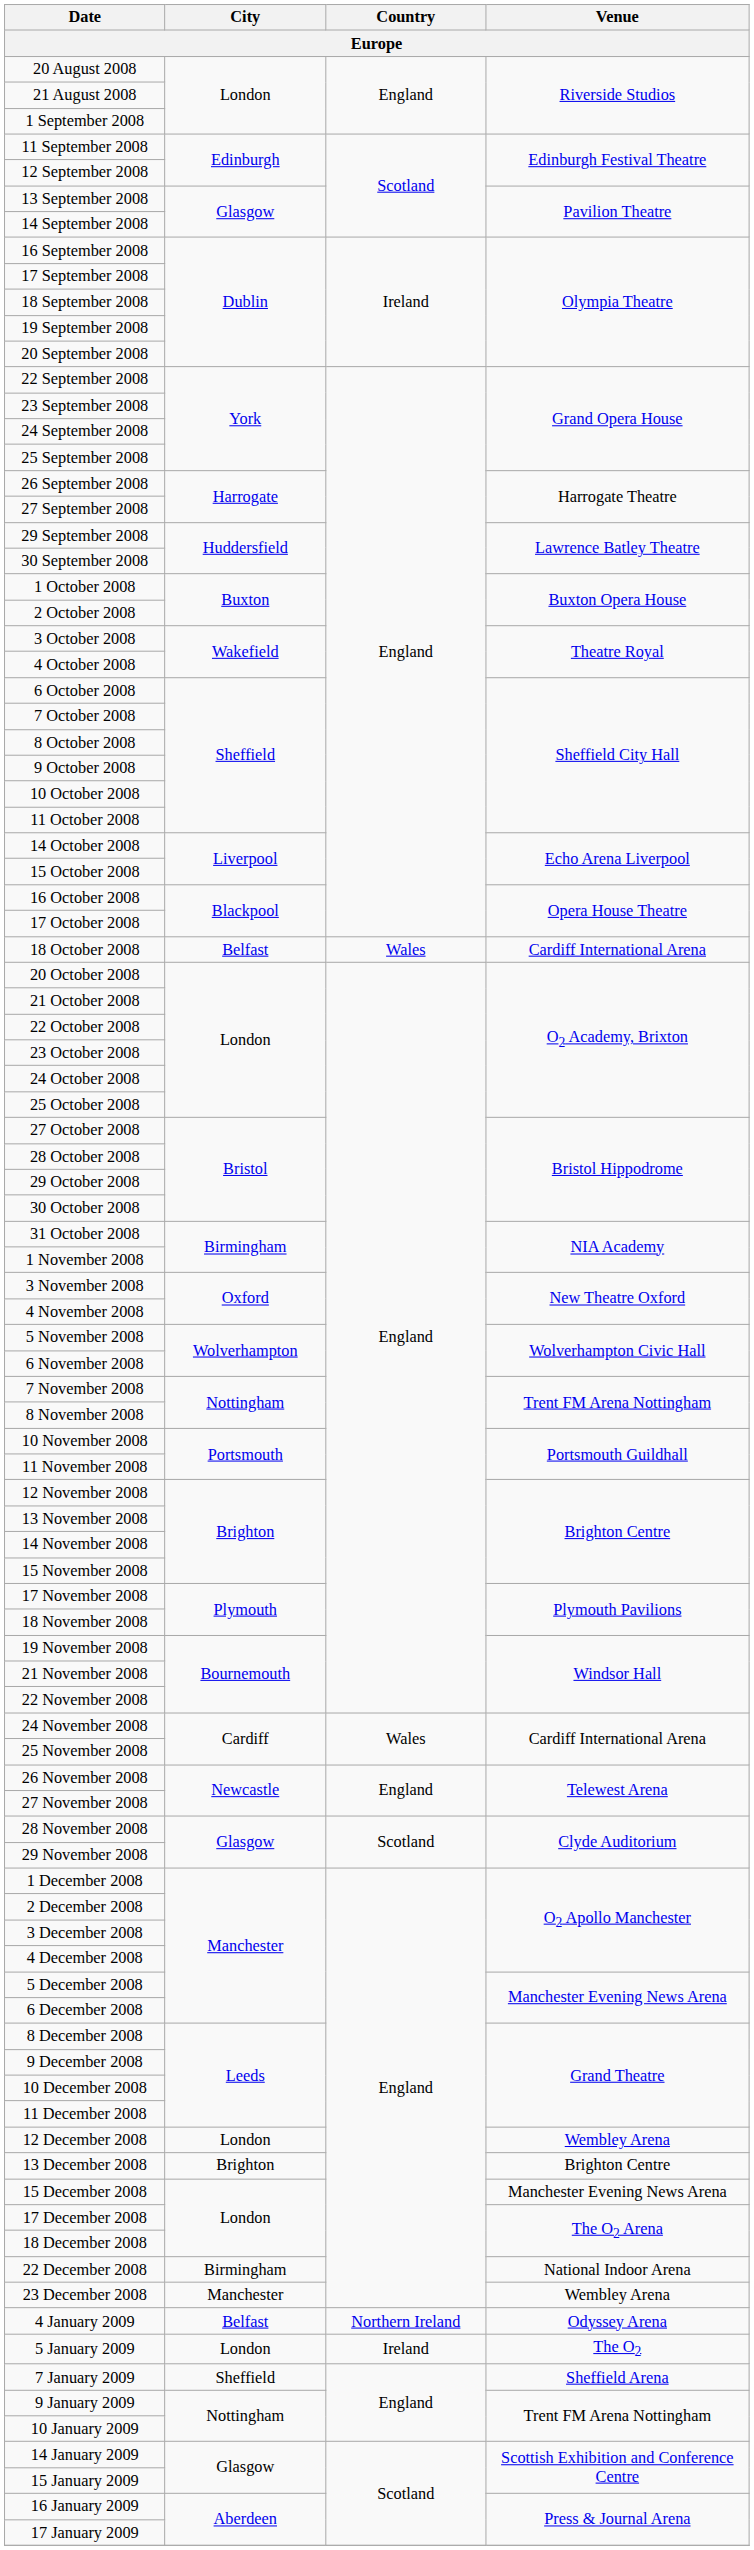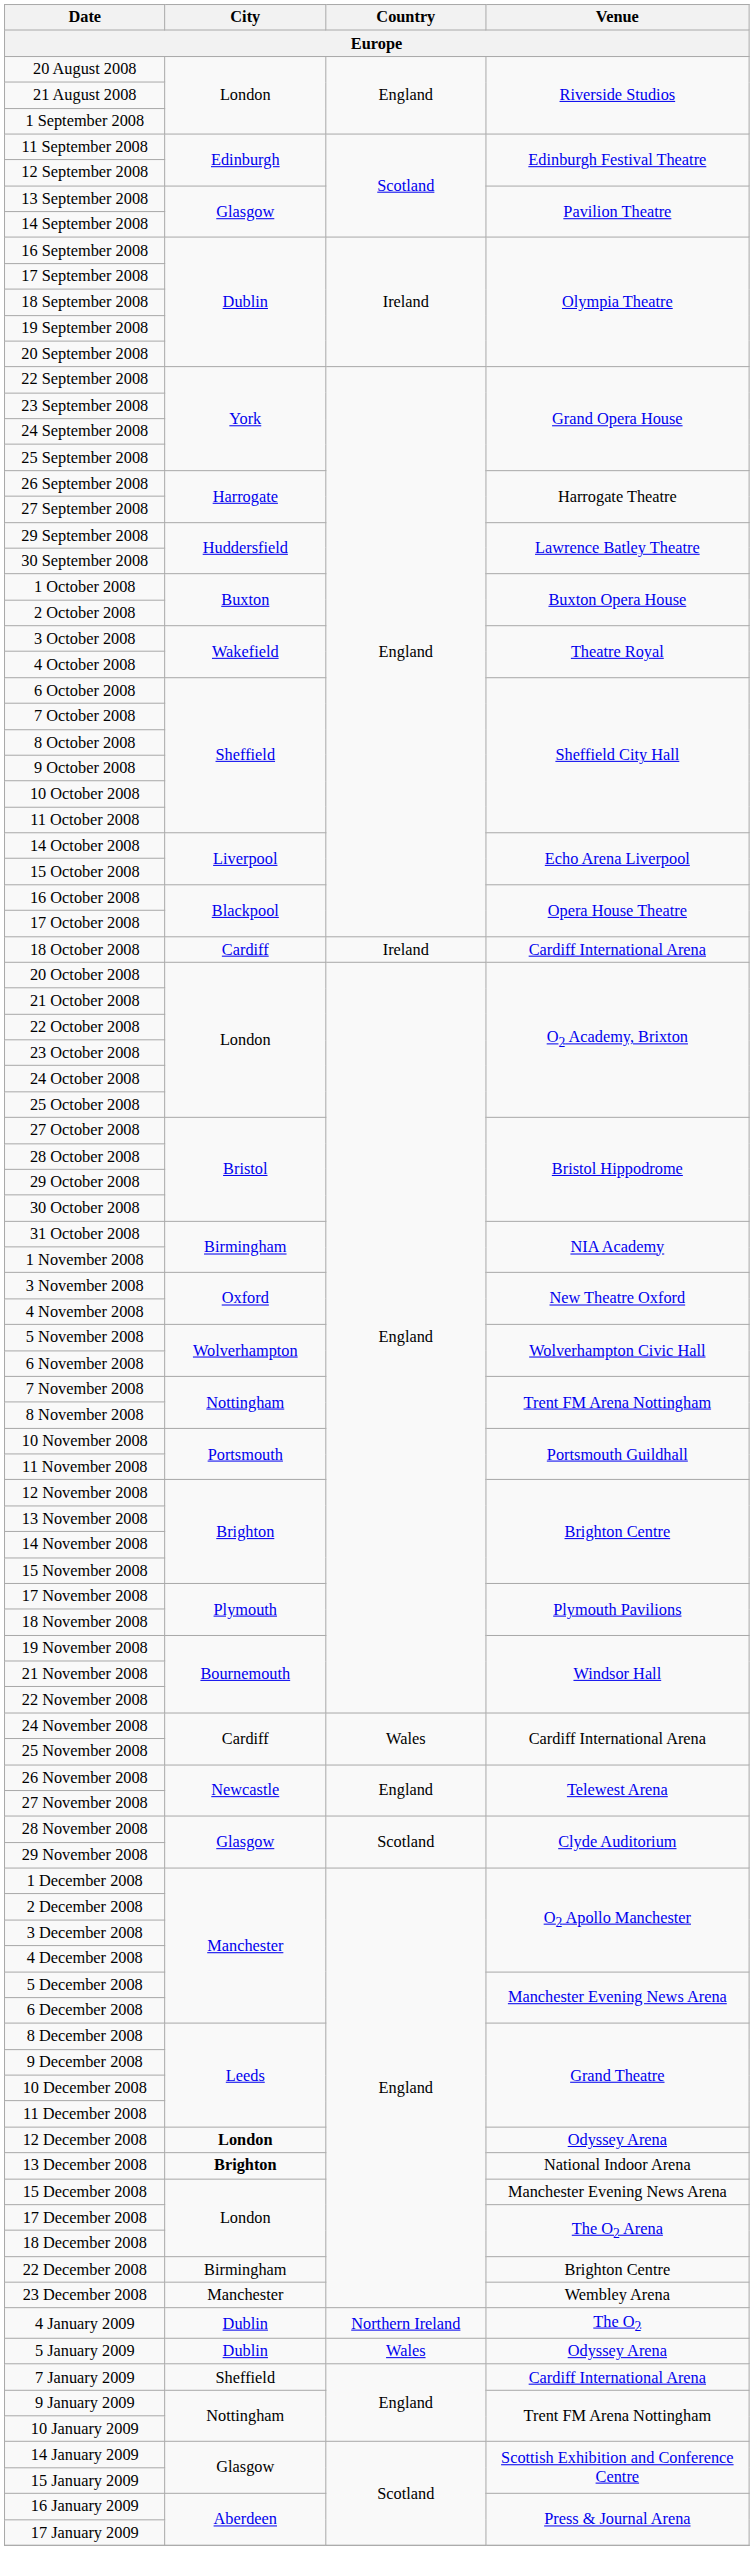18 October 2008 | City: Belfast -> Cardiff
18 October 2008 | Country: Wales -> Ireland
12 December 2008 | City: normal -> bold
12 December 2008 | Venue: Wembley Arena -> Odyssey Arena
13 December 2008 | City: normal -> bold
13 December 2008 | Venue: Brighton Centre -> National Indoor Arena
22 December 2008 | Venue: National Indoor Arena -> Brighton Centre
4 January 2009 | City: Belfast -> Dublin
4 January 2009 | Venue: Odyssey Arena -> The O2
5 January 2009 | City: London -> Dublin
5 January 2009 | Country: Ireland -> Wales
5 January 2009 | Venue: The O2 -> Odyssey Arena
7 January 2009 | Venue: Sheffield Arena -> Cardiff International Arena
